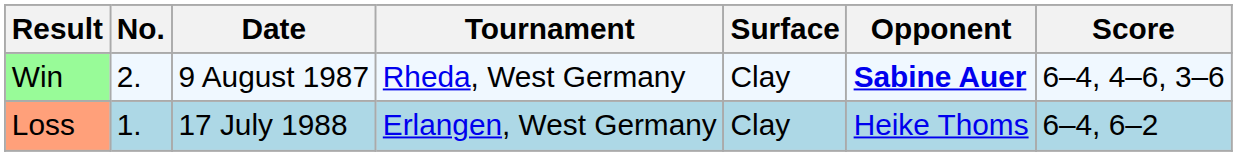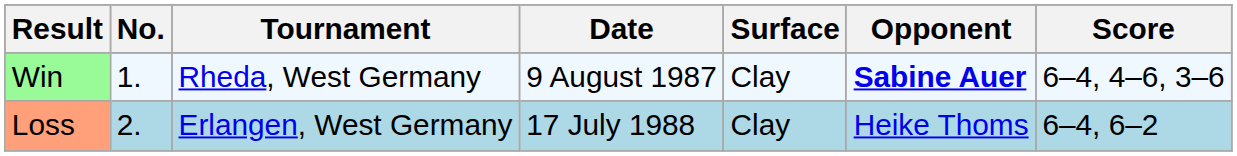columns swapped: Date <-> Tournament
Win | No.: 2. -> 1.
Loss | No.: 1. -> 2.
